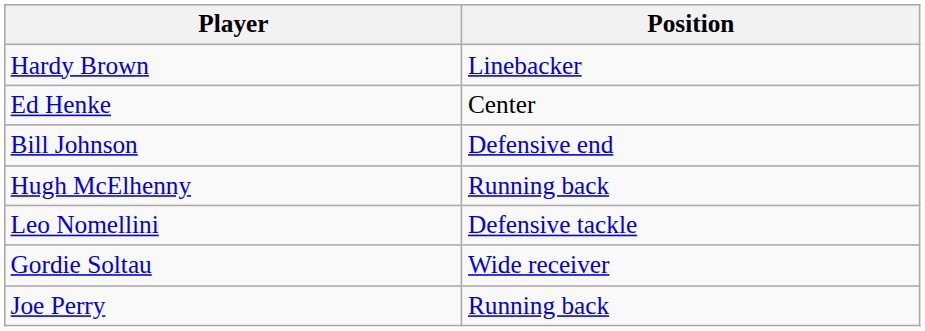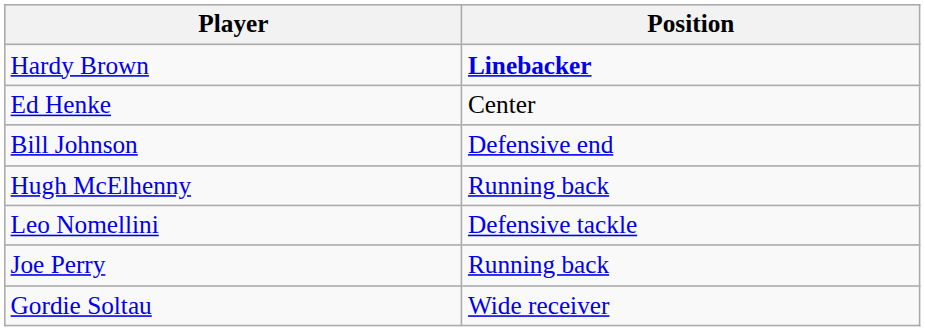Hardy Brown | Position: normal -> bold
rows swapped: Joe Perry <-> Gordie Soltau
